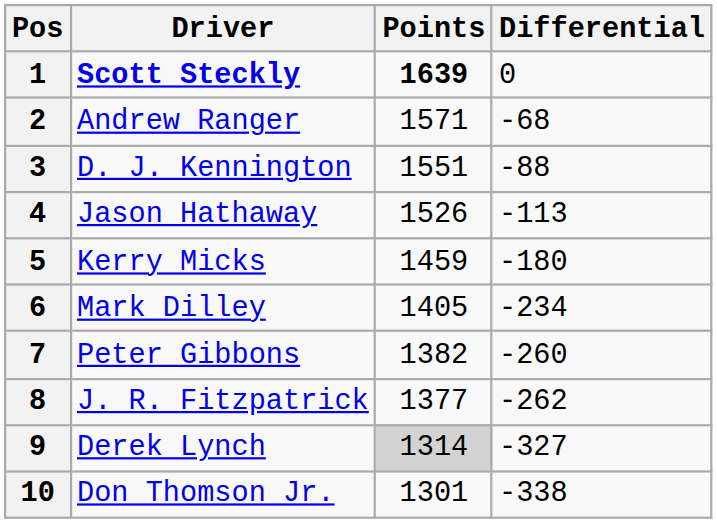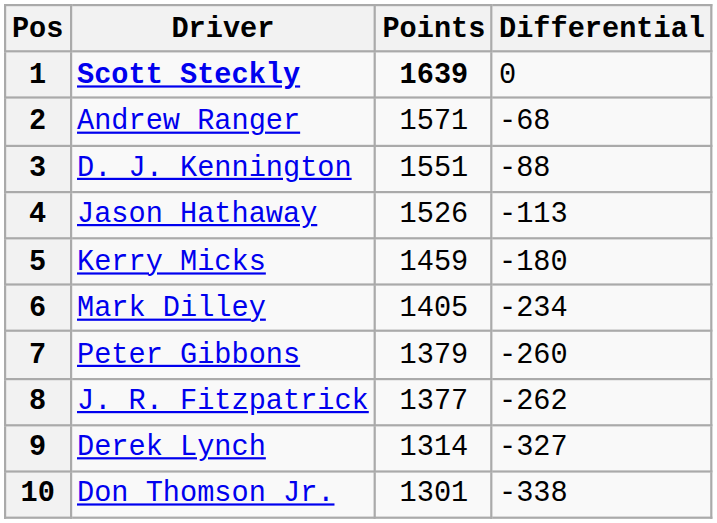7 | Points: 1382 -> 1379
9 | Points: lightgrey background -> no background
